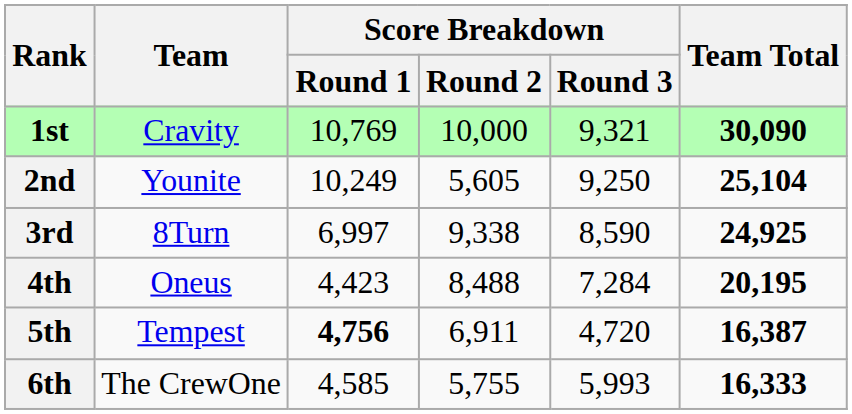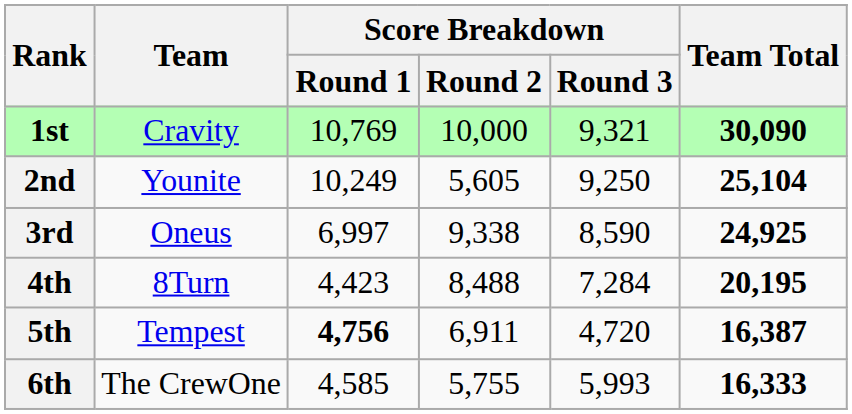3rd | Team: 8Turn -> Oneus
4th | Team: Oneus -> 8Turn
